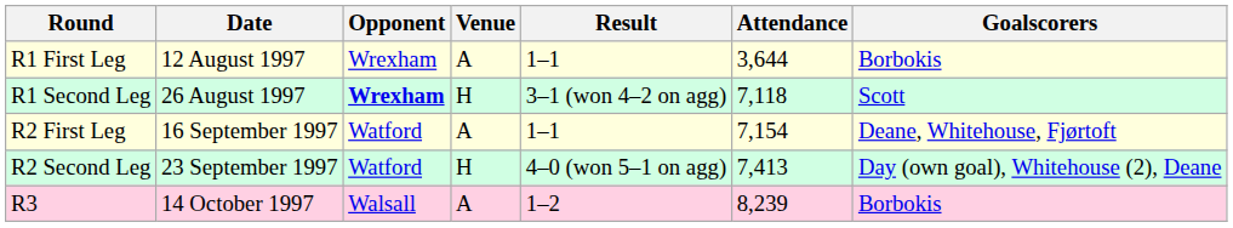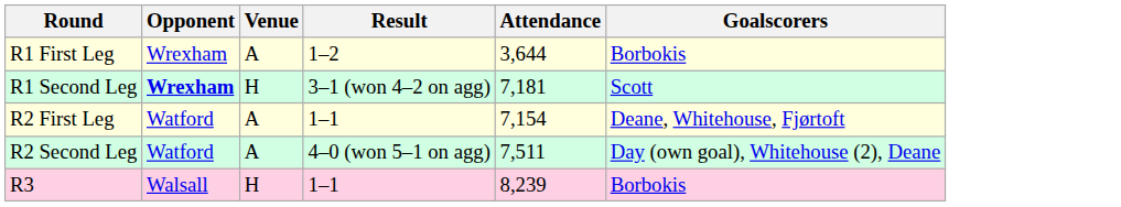- column: Date | 12 August 1997 | 26 August 1997 | 16 September 1997 | 23 September 1997 | 14 October 1997
R1 First Leg | Result: 1–1 -> 1–2
R1 Second Leg | Attendance: 7,118 -> 7,181
R2 Second Leg | Venue: H -> A
R2 Second Leg | Attendance: 7,413 -> 7,511
R3 | Venue: A -> H
R3 | Result: 1–2 -> 1–1
